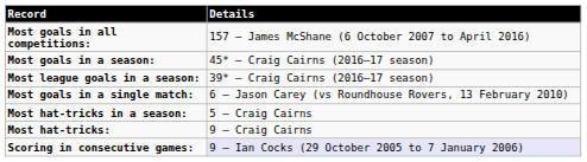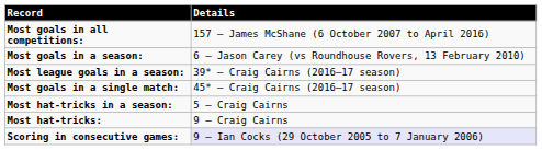Most goals in a season: | Details: 45* – Craig Cairns (2016–17 season) -> 6 – Jason Carey (vs Roundhouse Rovers, 13 February 2010)
Most goals in a single match: | Details: 6 – Jason Carey (vs Roundhouse Rovers, 13 February 2010) -> 45* – Craig Cairns (2016–17 season)
